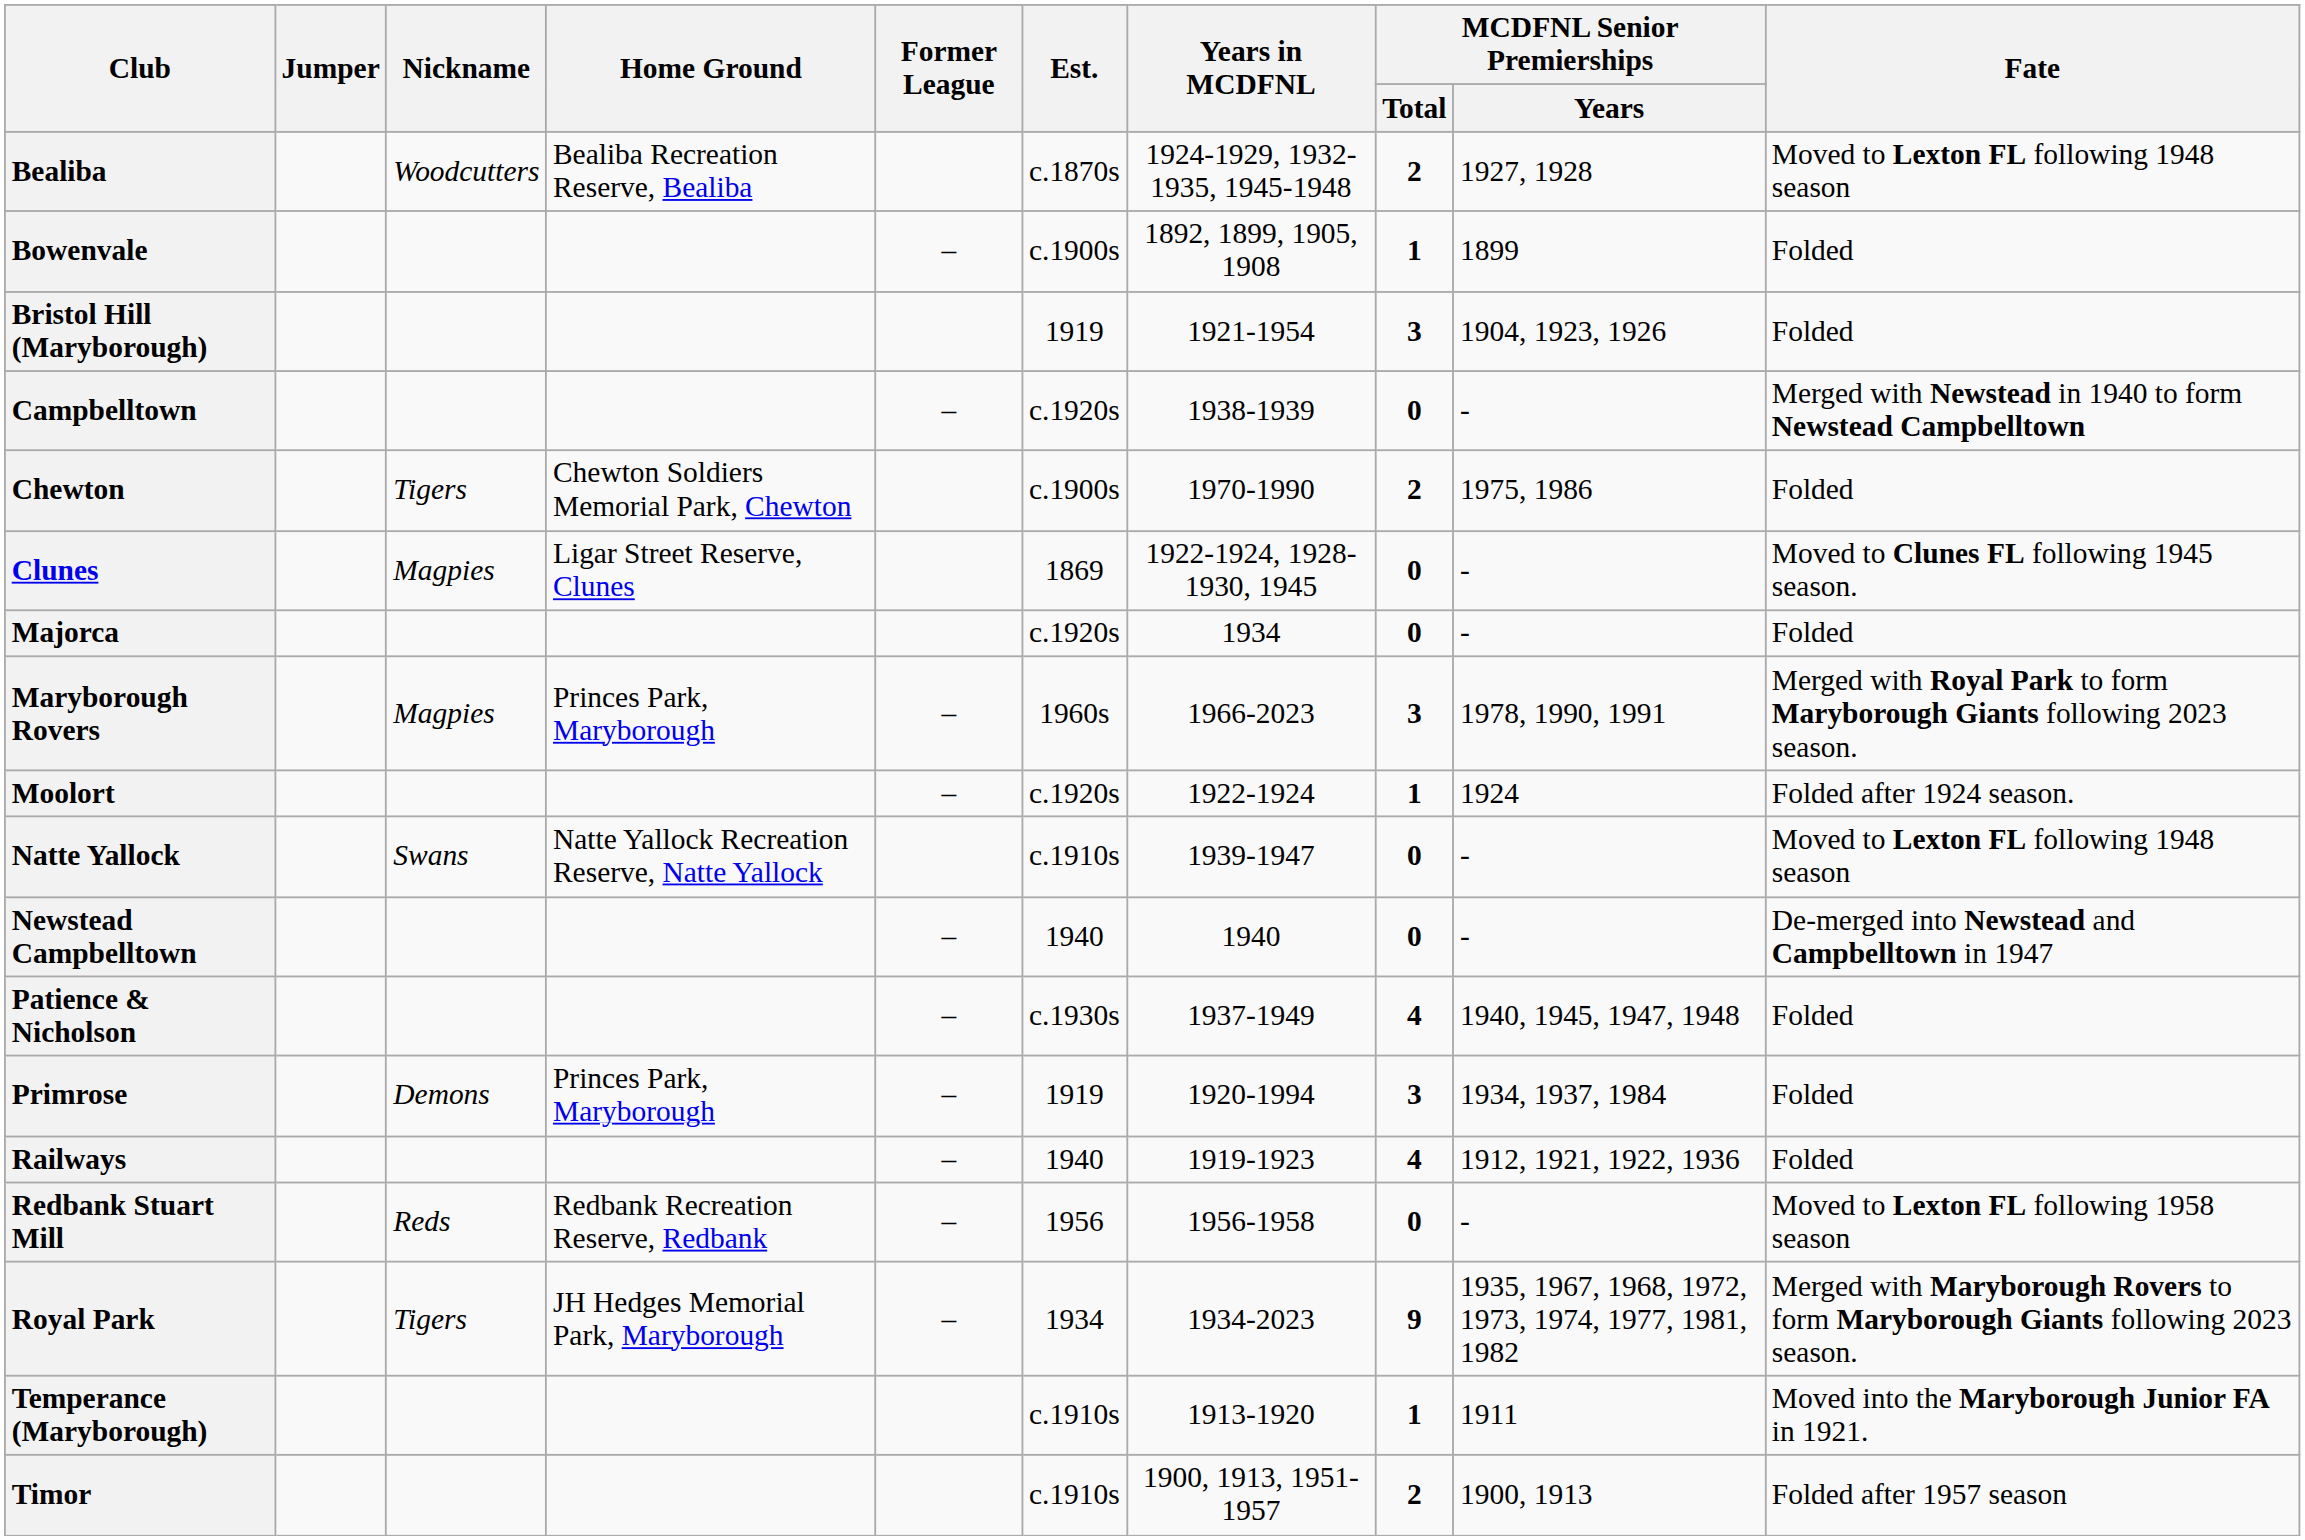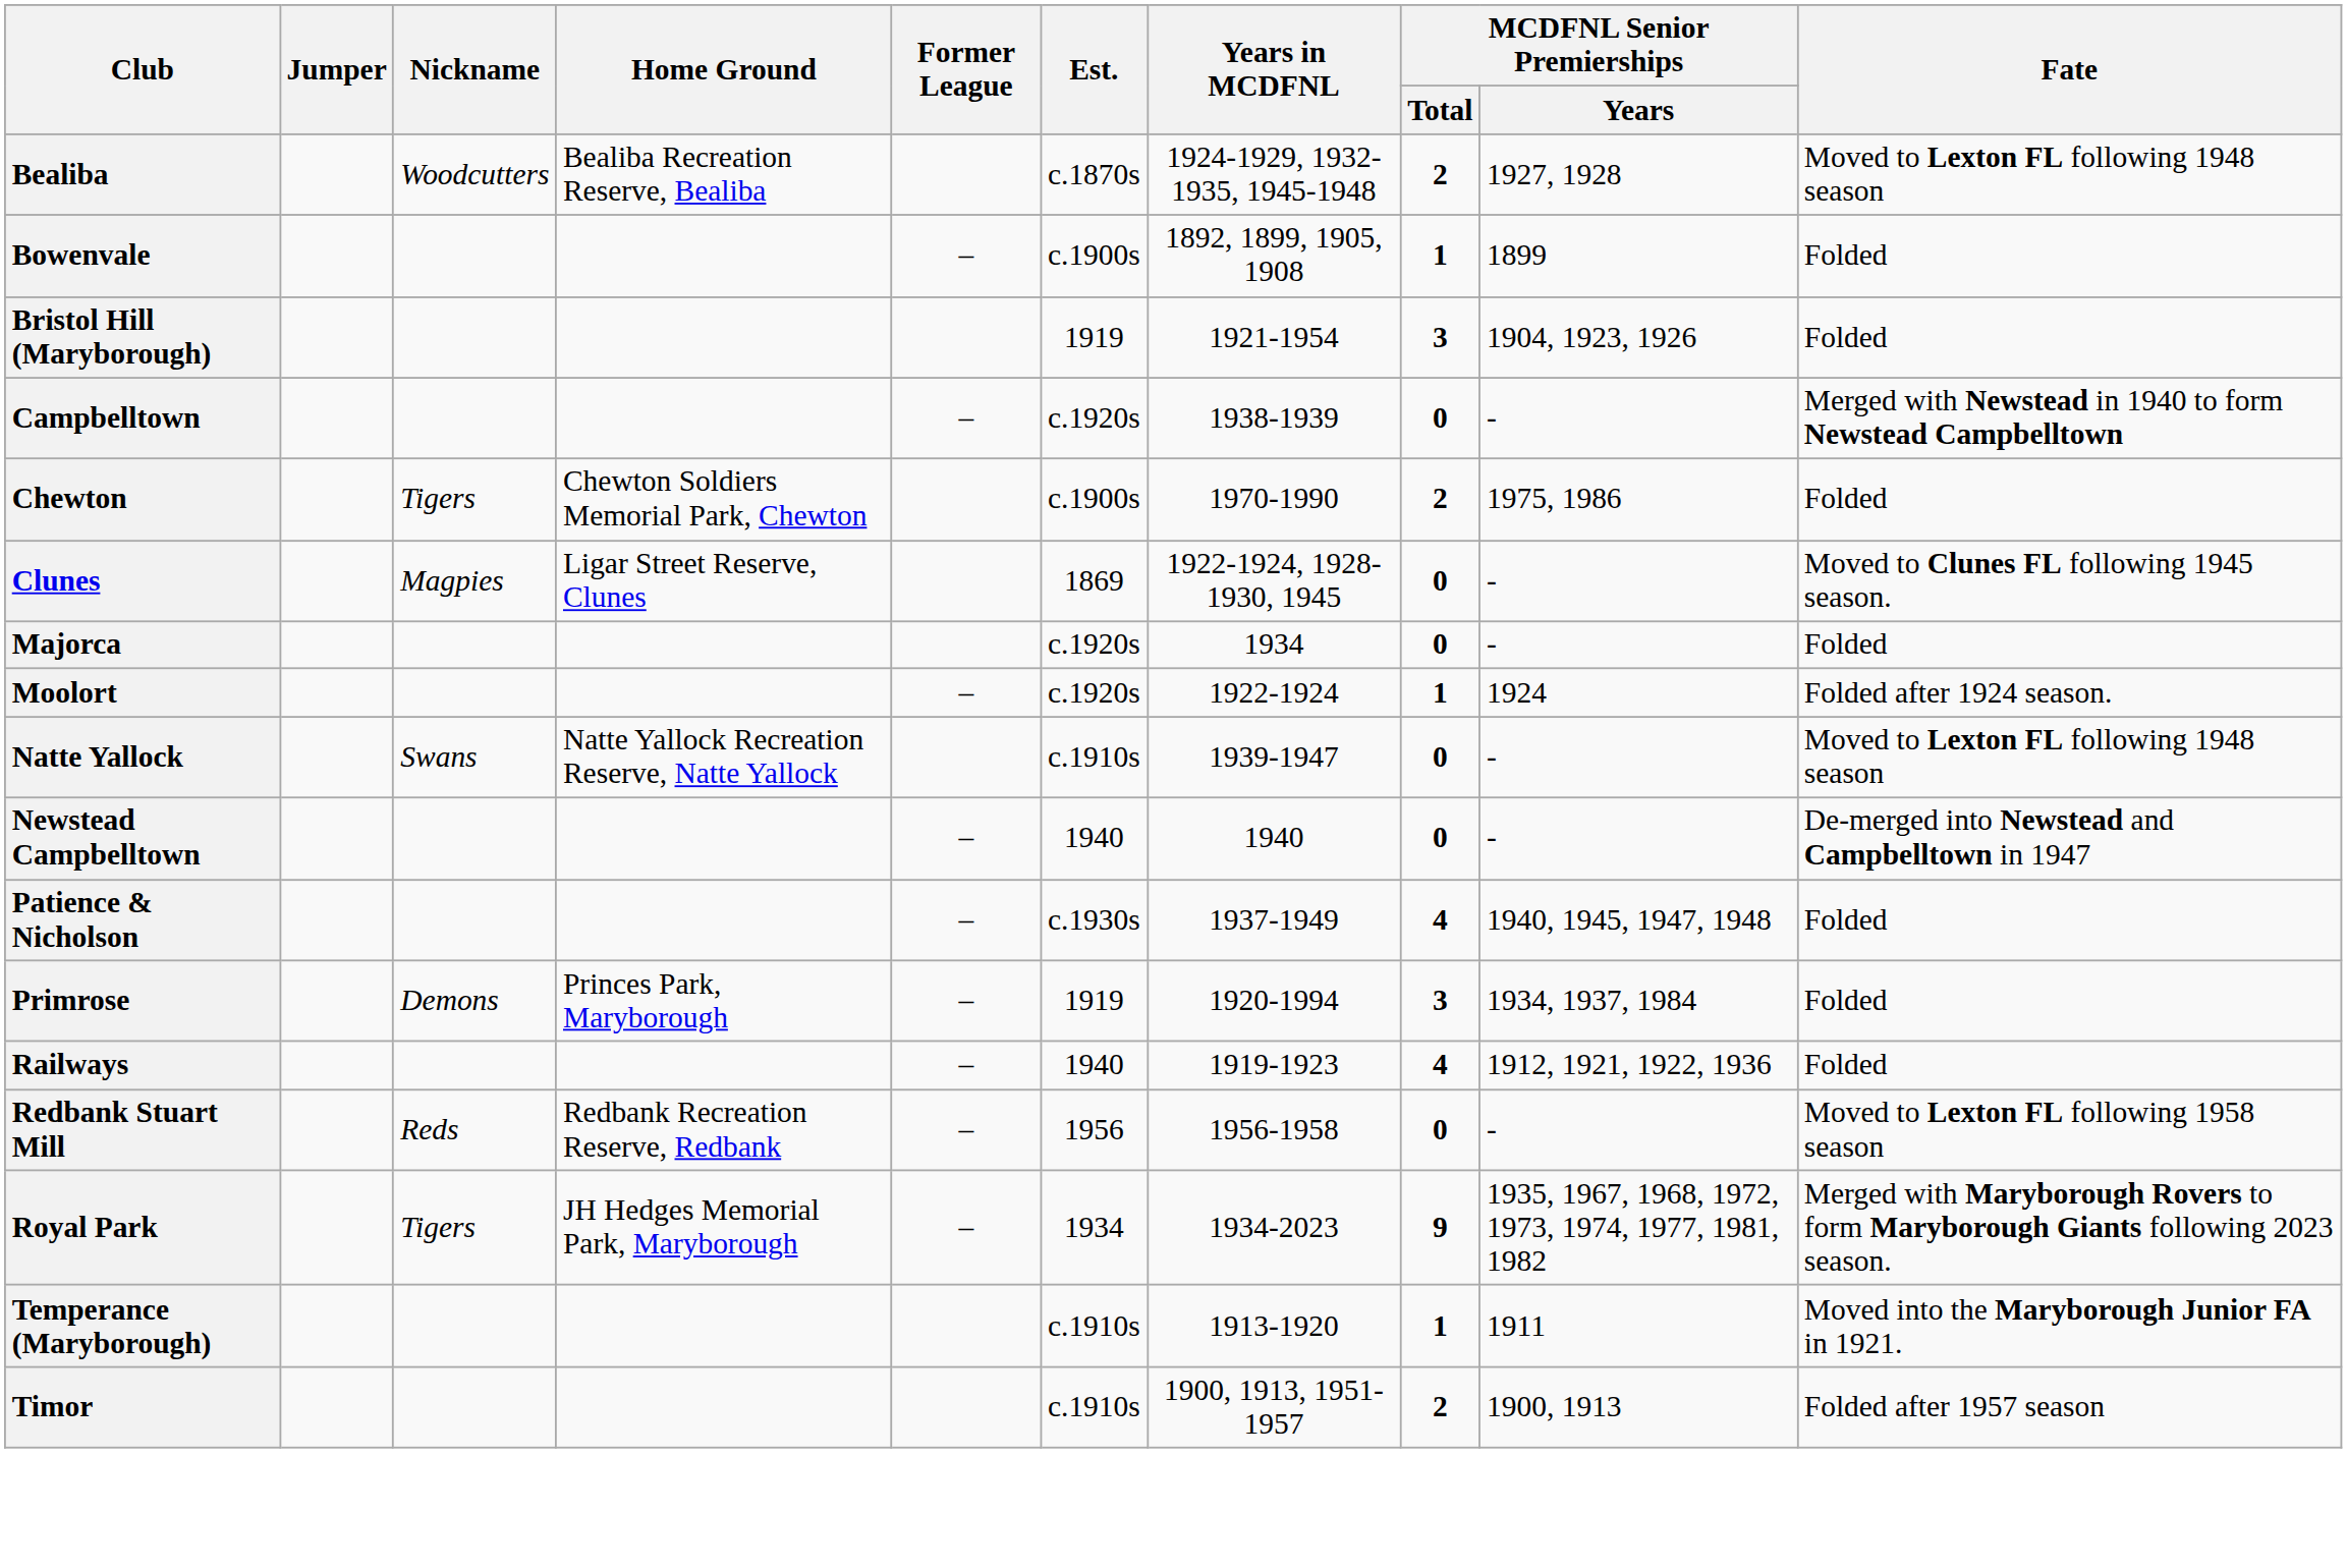- row: Maryborough Rovers | Magpies | Princes Park, Maryborough | – | 1960s | 1966-2023 | 3 | 1978, 1990, 1991 | Merged with Royal Park to form Maryborough Giants following 2023 season.
